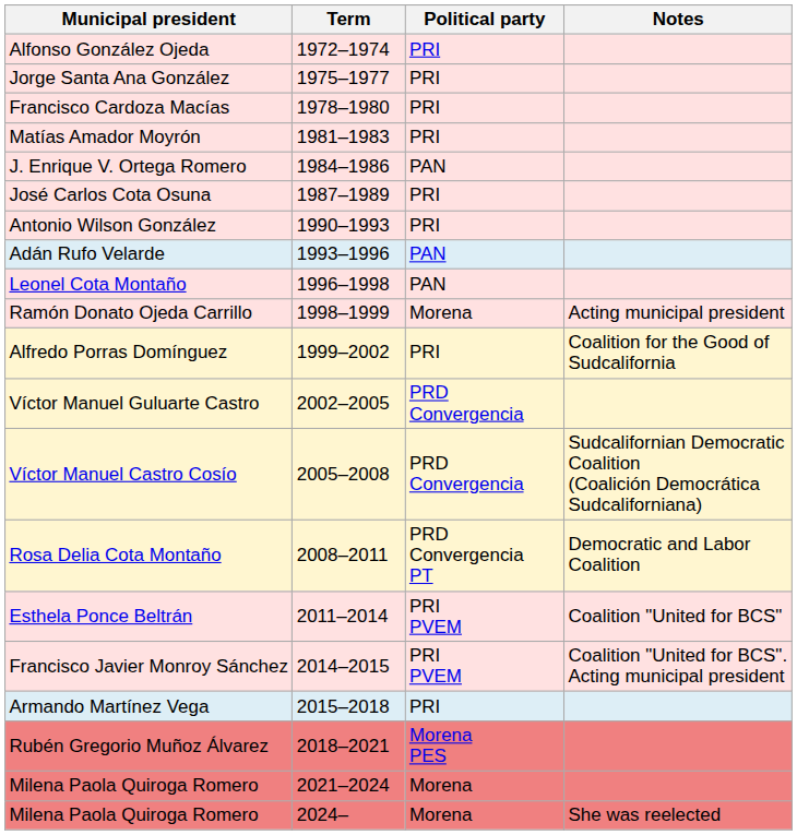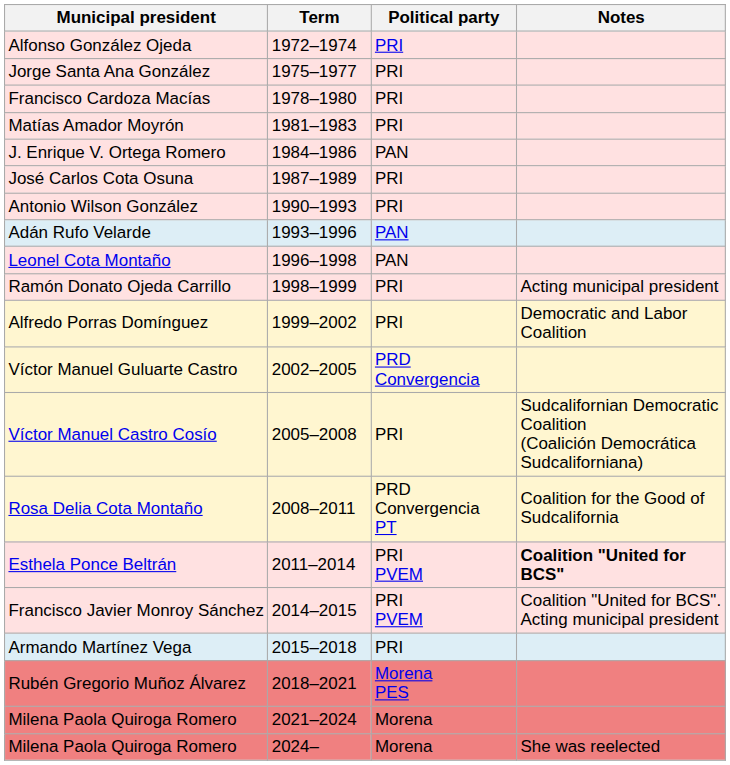Ramón Donato Ojeda Carrillo | Political party: Morena -> PRI
Alfredo Porras Domínguez | Notes: Coalition for the Good of Sudcalifornia -> Democratic and Labor Coalition
Víctor Manuel Castro Cosío | Political party: PRD Convergencia -> PRI
Rosa Delia Cota Montaño | Notes: Democratic and Labor Coalition -> Coalition for the Good of Sudcalifornia
Esthela Ponce Beltrán | Notes: normal -> bold
